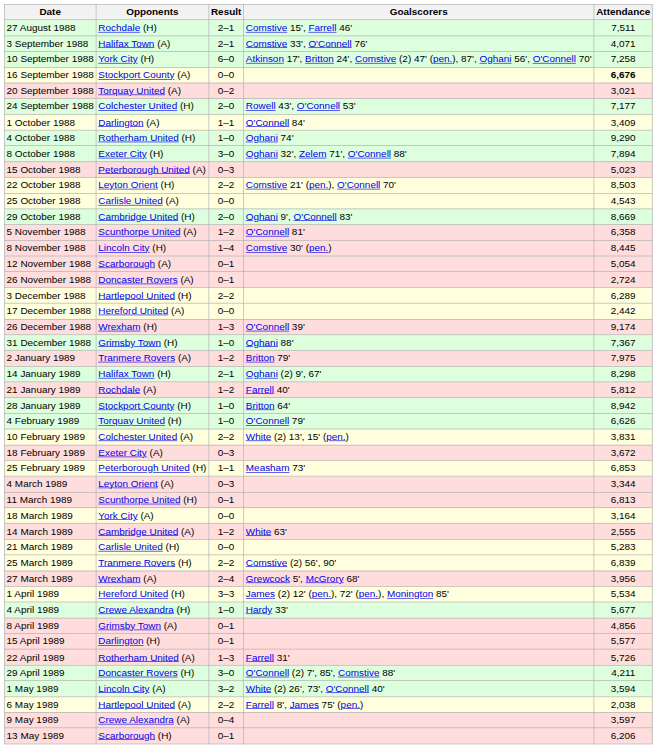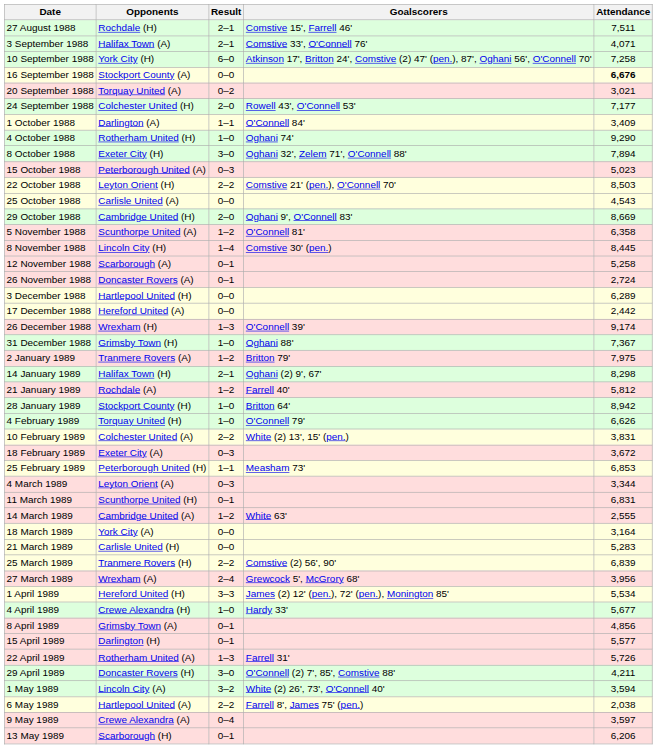12 November 1988 | Attendance: 5,054 -> 5,258
3 December 1988 | Result: 2–2 -> 0–0
11 March 1989 | Attendance: 6,813 -> 6,831
rows swapped: 14 March 1989 <-> 18 March 1989
